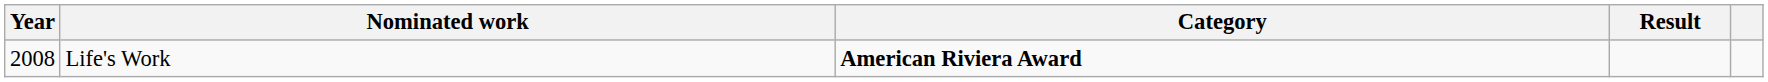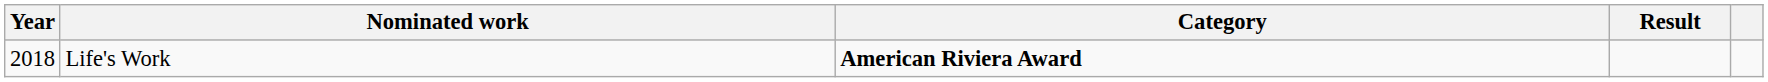Life's Work | Year: 2008 -> 2018
